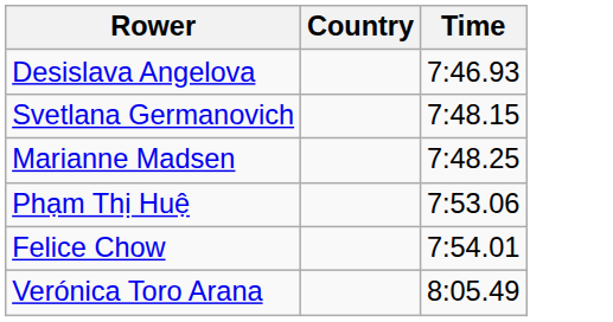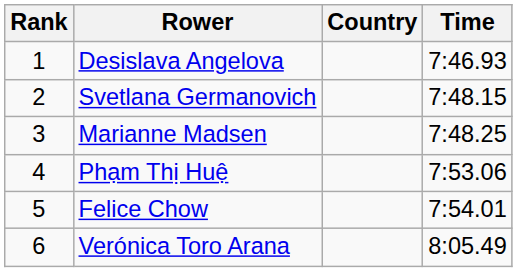+ column: Rank | 1 | 2 | 3 | 4 | 5 | 6
